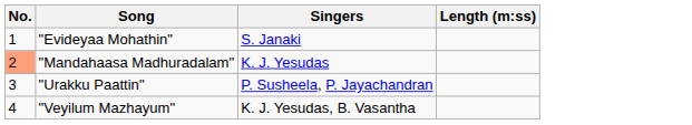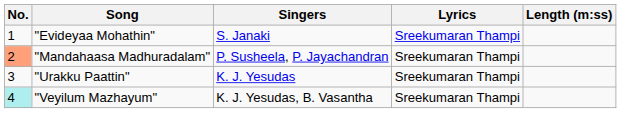+ column: Lyrics | Sreekumaran Thampi | Sreekumaran Thampi | Sreekumaran Thampi | Sreekumaran Thampi
"Mandahaasa Madhuradalam" | Singers: K. J. Yesudas -> P. Susheela, P. Jayachandran
"Urakku Paattin" | Singers: P. Susheela, P. Jayachandran -> K. J. Yesudas
"Veyilum Mazhayum" | No.: no background -> paleturquoise background
